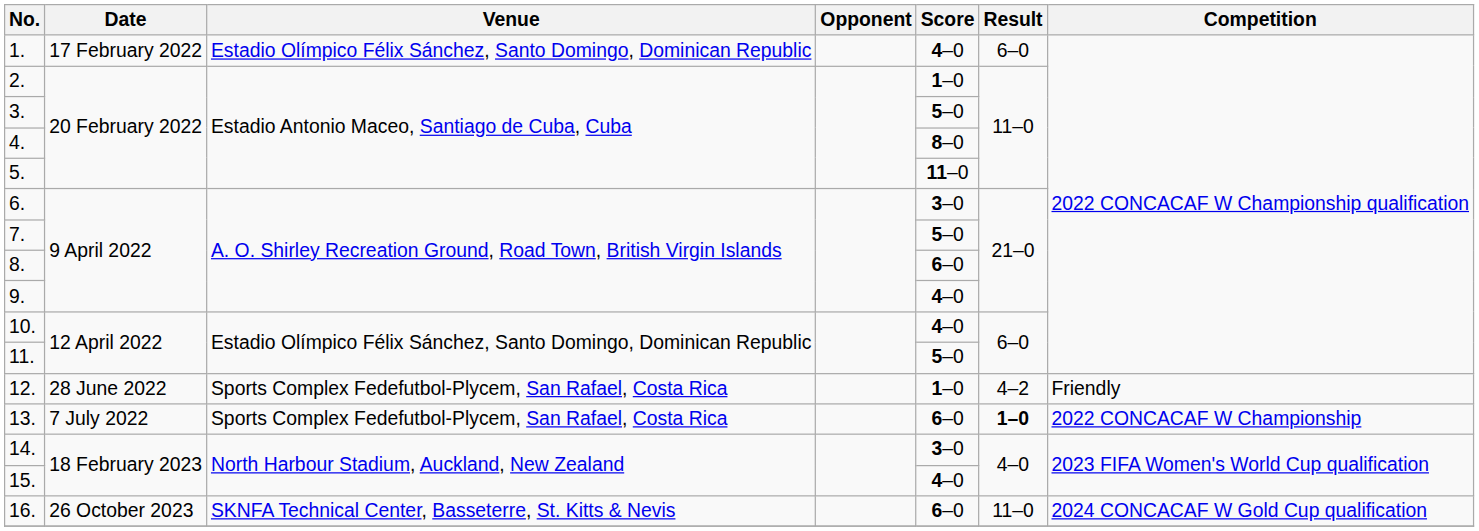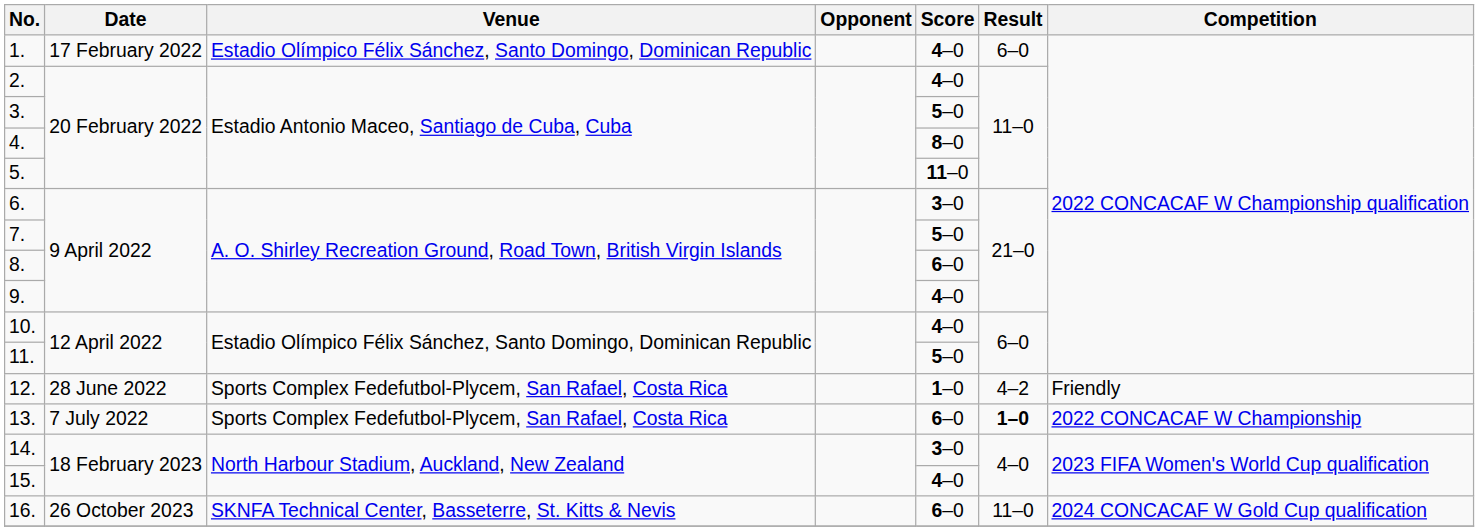2. | Score: 1–0 -> 4–0
